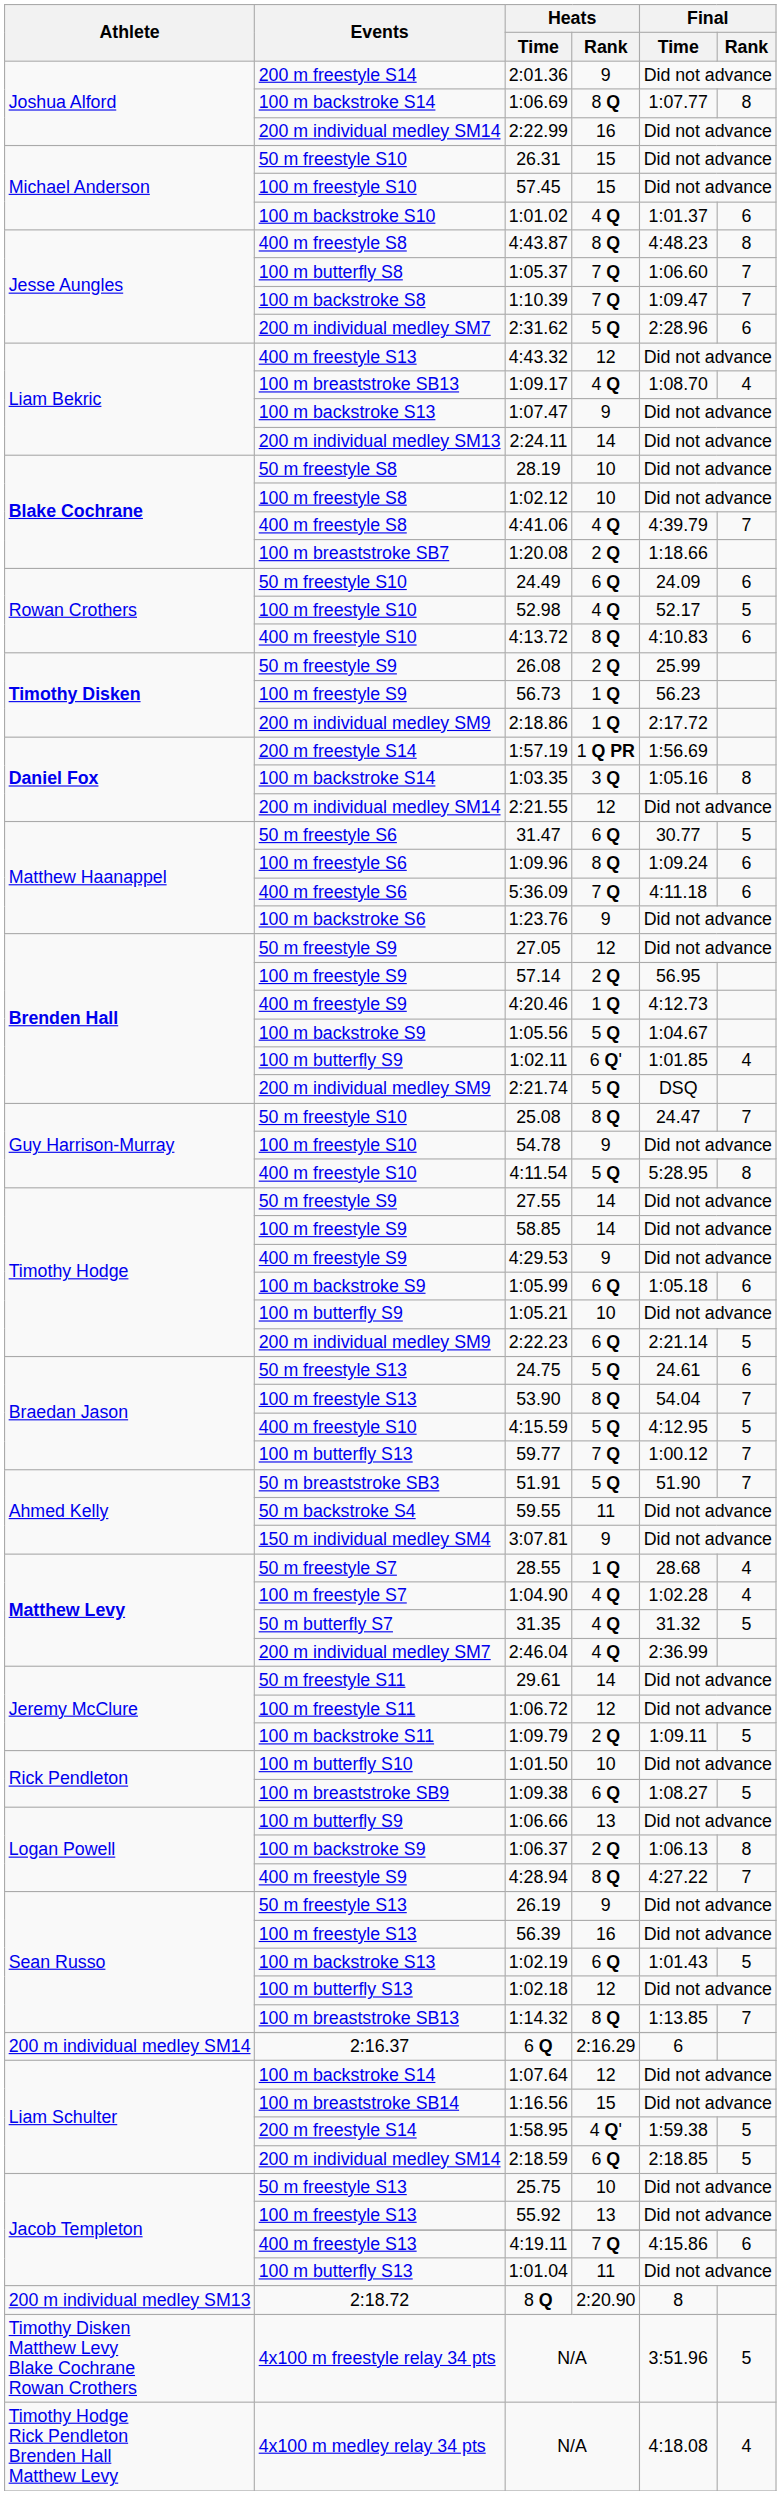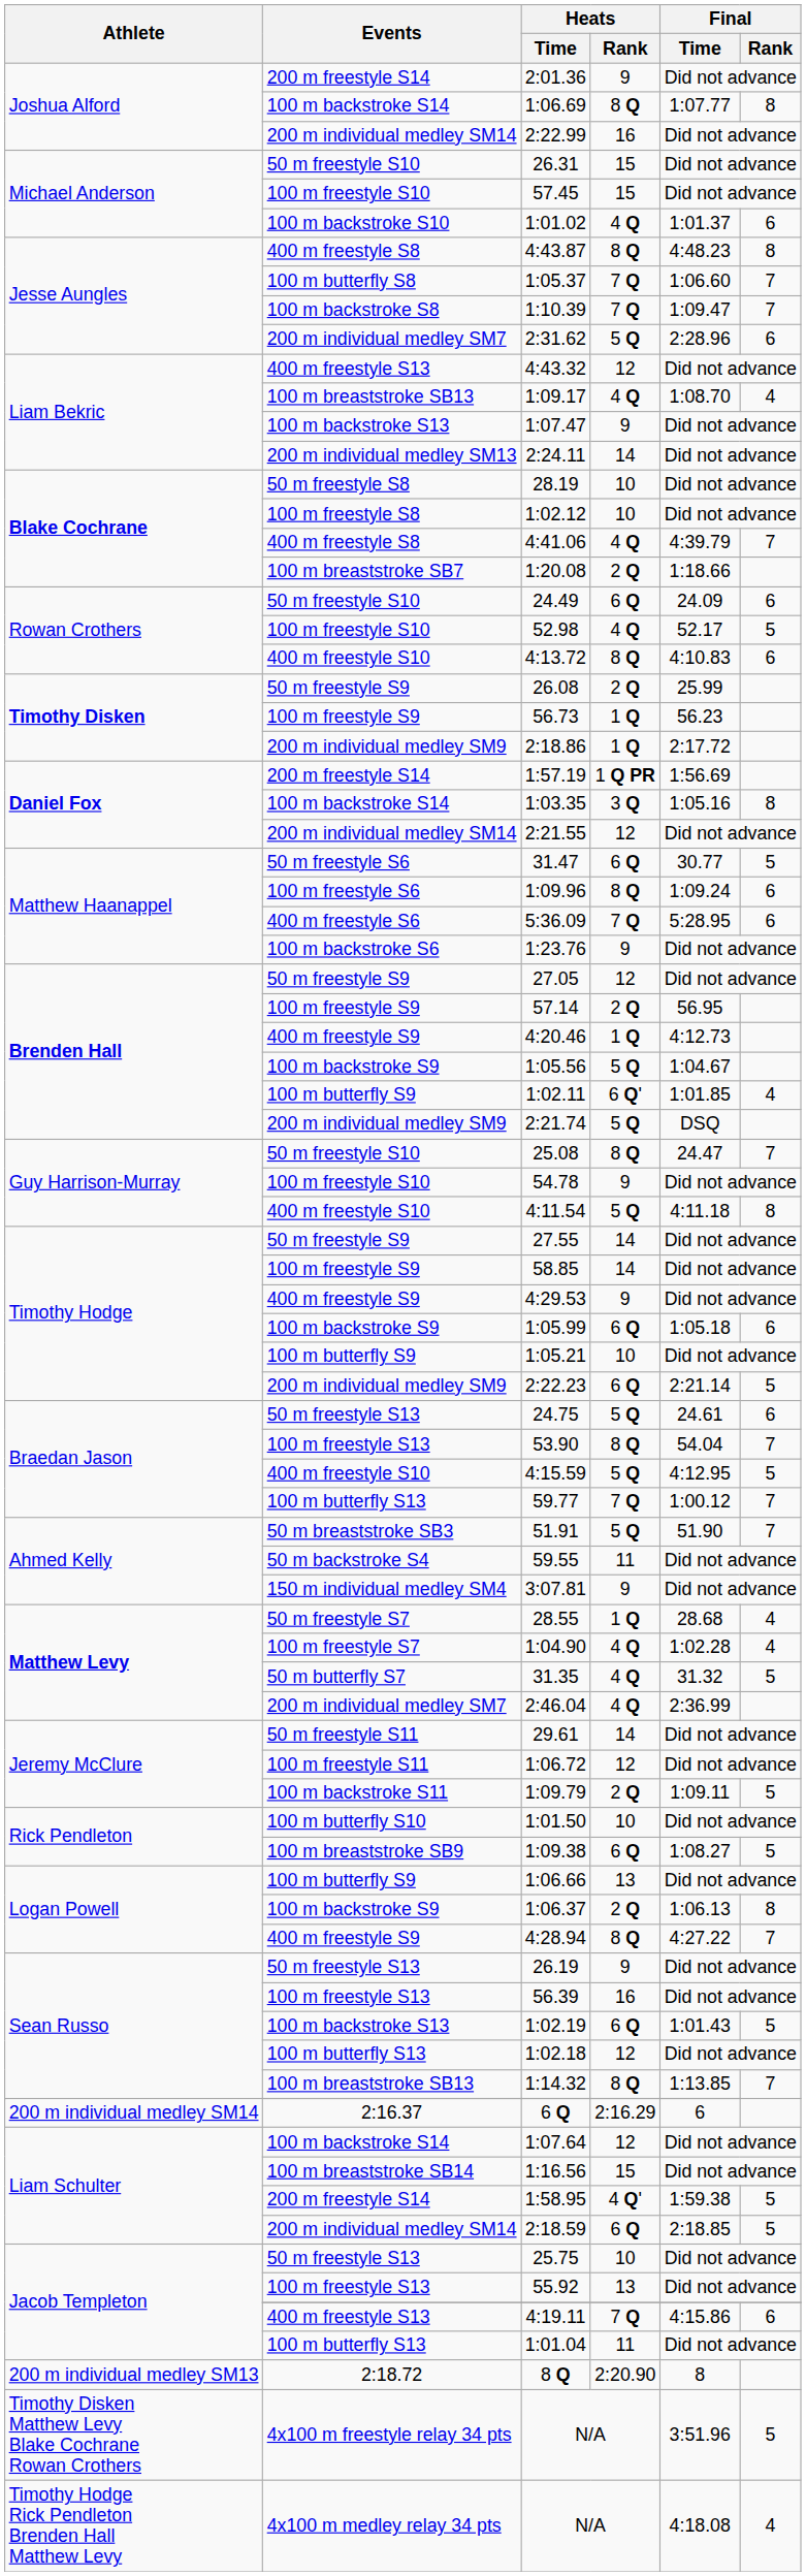5:36.09 | Final / Time: 4:11.18 -> 5:28.95
4:11.54 | Final / Time: 5:28.95 -> 4:11.18
